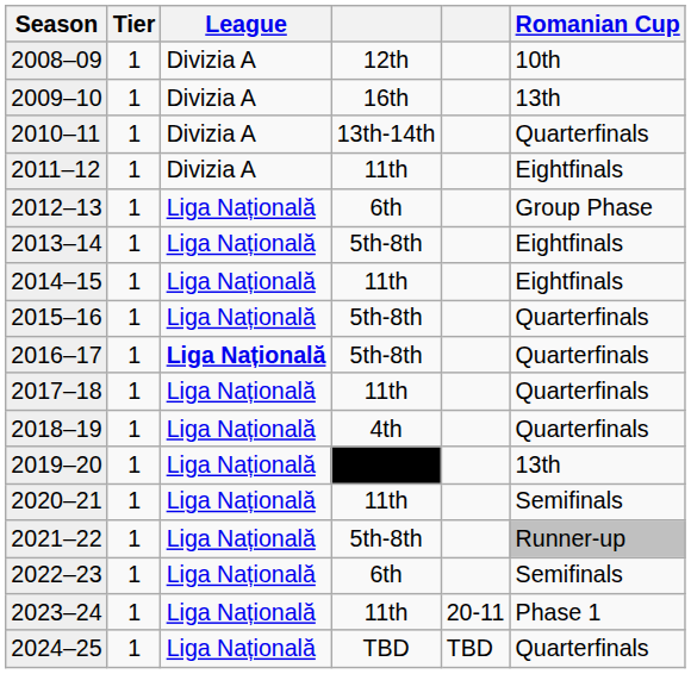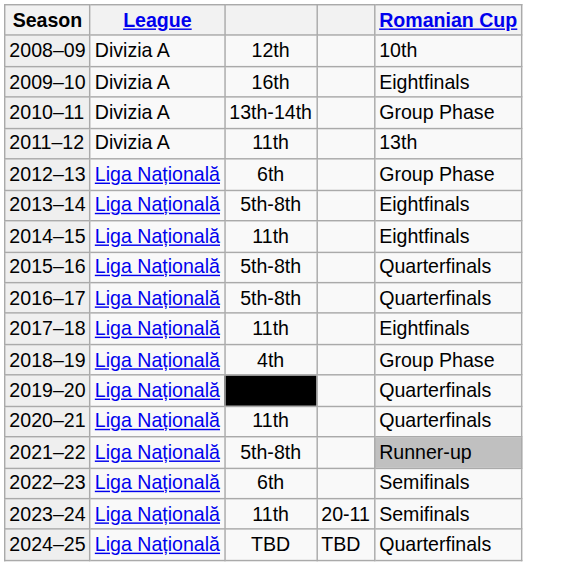- column: Tier | 1 | 1 | 1 | 1 | 1 | 1 | 1 | 1 | 1 | 1 | 1 | 1 | 1 | 1 | 1 | 1 | 1
2009–10 | Romanian Cup: 13th -> Eightfinals
2010–11 | Romanian Cup: Quarterfinals -> Group Phase
2011–12 | Romanian Cup: Eightfinals -> 13th
2016–17 | League: bold -> normal
2017–18 | Romanian Cup: Quarterfinals -> Eightfinals
2018–19 | Romanian Cup: Quarterfinals -> Group Phase
2019–20 | Romanian Cup: 13th -> Quarterfinals
2020–21 | Romanian Cup: Semifinals -> Quarterfinals
2023–24 | Romanian Cup: Phase 1 -> Semifinals
